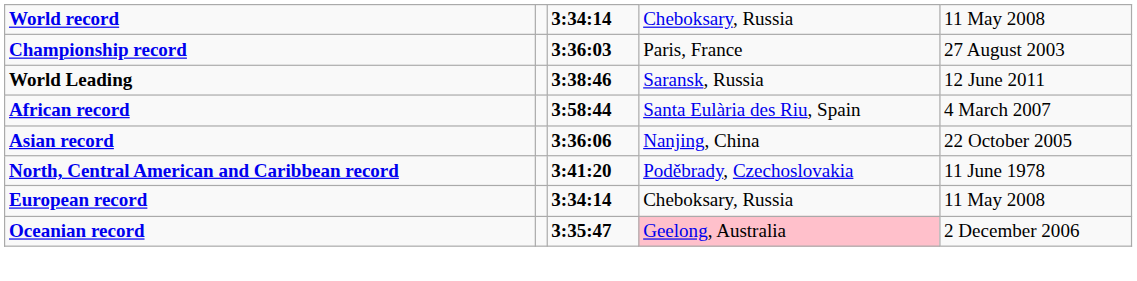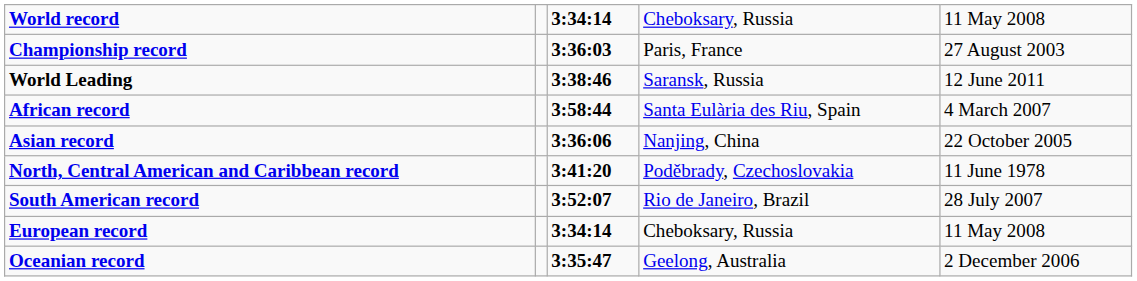+ row: South American record | 3:52:07 | Rio de Janeiro, Brazil | 28 July 2007
Oceanian record | column 4: pink background -> no background
